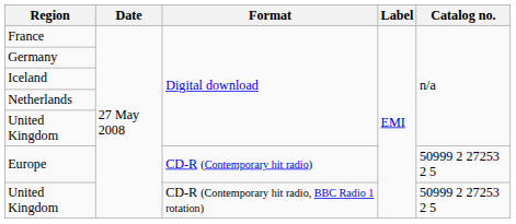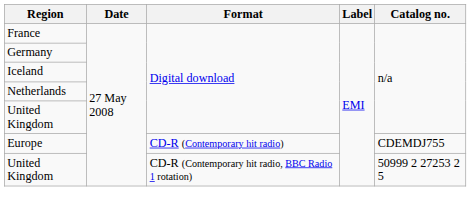Europe | Catalog no.: 50999 2 27253 2 5 -> CDEMDJ755
